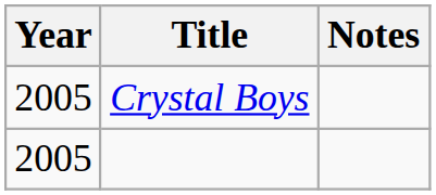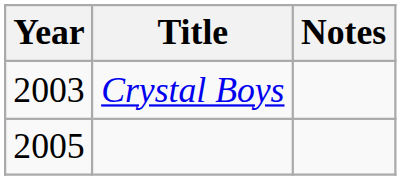Crystal Boys | Year: 2005 -> 2003
